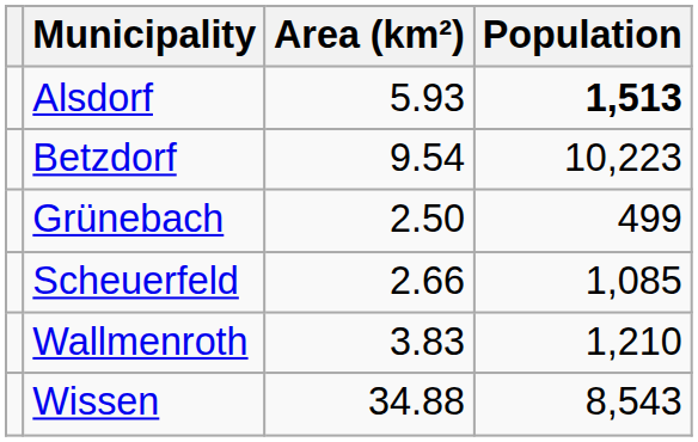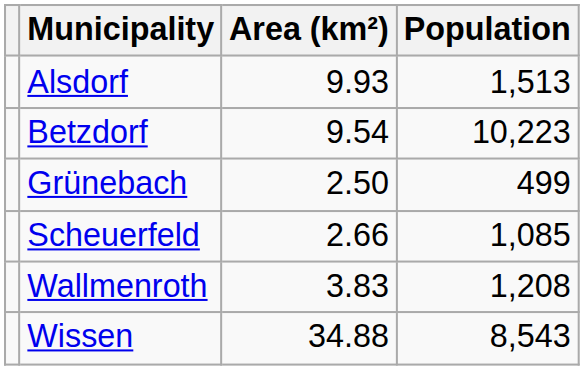Alsdorf | Area (km²): 5.93 -> 9.93
Alsdorf | Population: bold -> normal
Wallmenroth | Population: 1,210 -> 1,208
